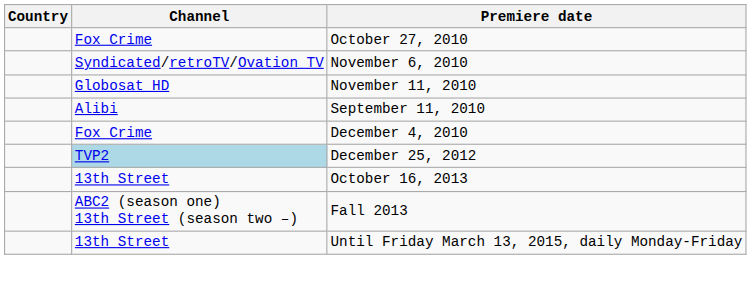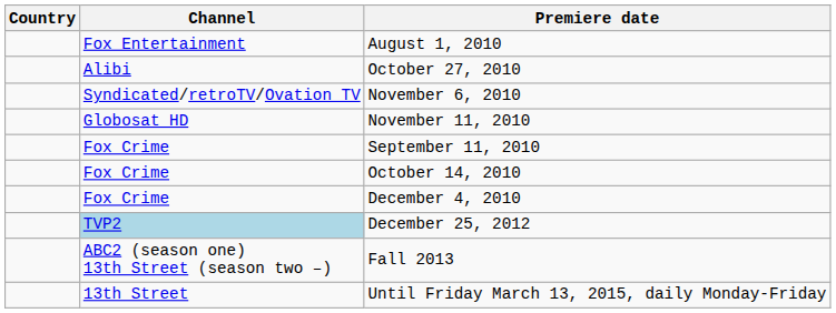+ row: Fox Entertainment | August 1, 2010
October 27, 2010 | Channel: Fox Crime -> Alibi
September 11, 2010 | Channel: Alibi -> Fox Crime
+ row: Fox Crime | October 14, 2010
- row: 13th Street | October 16, 2013
